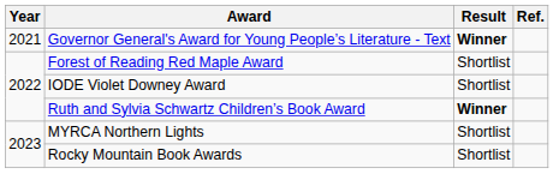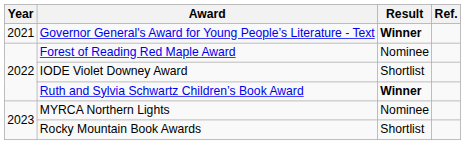Forest of Reading Red Maple Award | Result: Shortlist -> Nominee
MYRCA Northern Lights | Result: Shortlist -> Nominee
